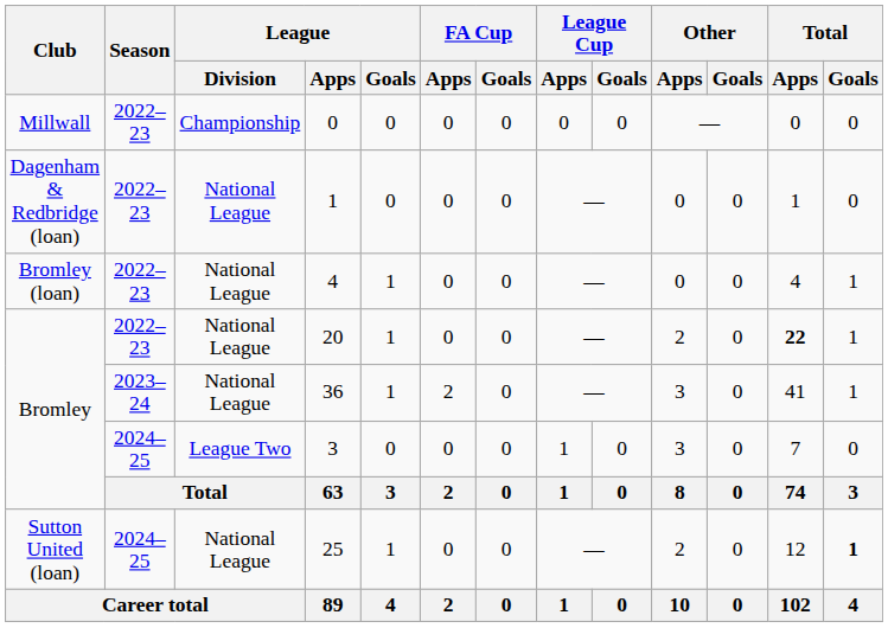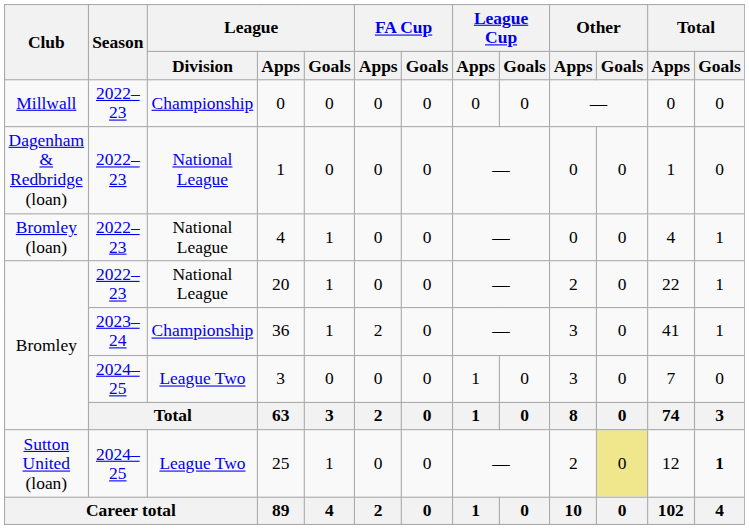20 | Total / Apps: bold -> normal
36 | League / Division: National League -> Championship
25 | League / Division: National League -> League Two
25 | Other / Goals: no background -> khaki background
